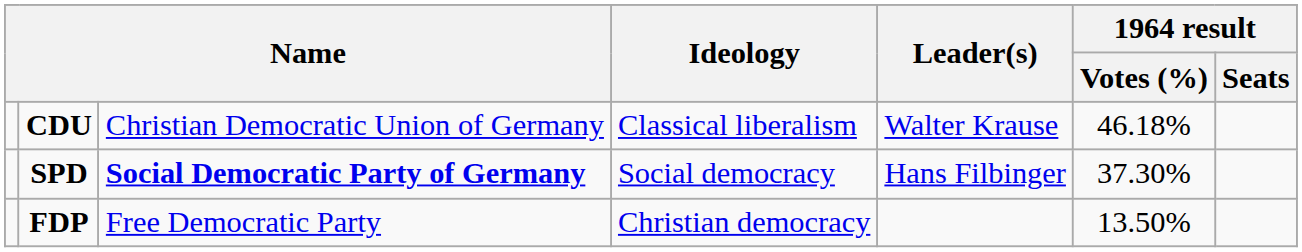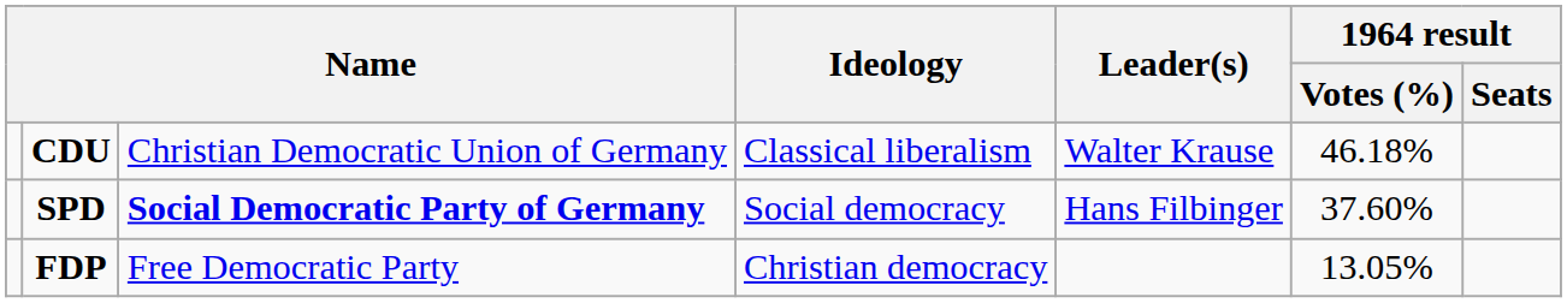SPD | 1964 result / Votes (%): 37.30% -> 37.60%
FDP | 1964 result / Votes (%): 13.50% -> 13.05%
